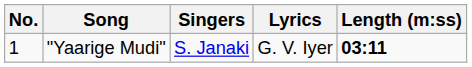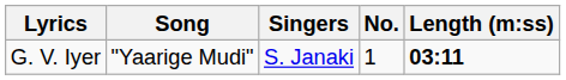columns swapped: No. <-> Lyrics
